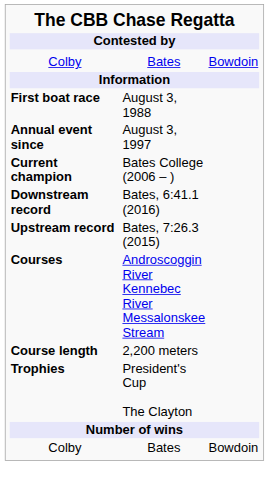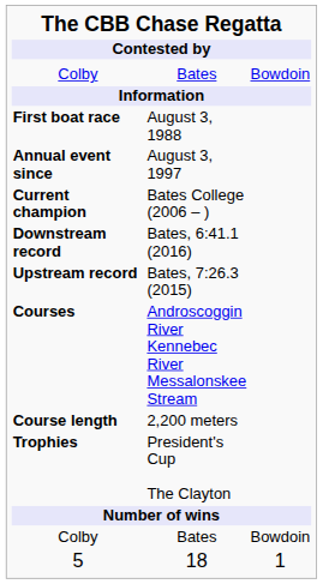+ row: 5 | 18 | 1
